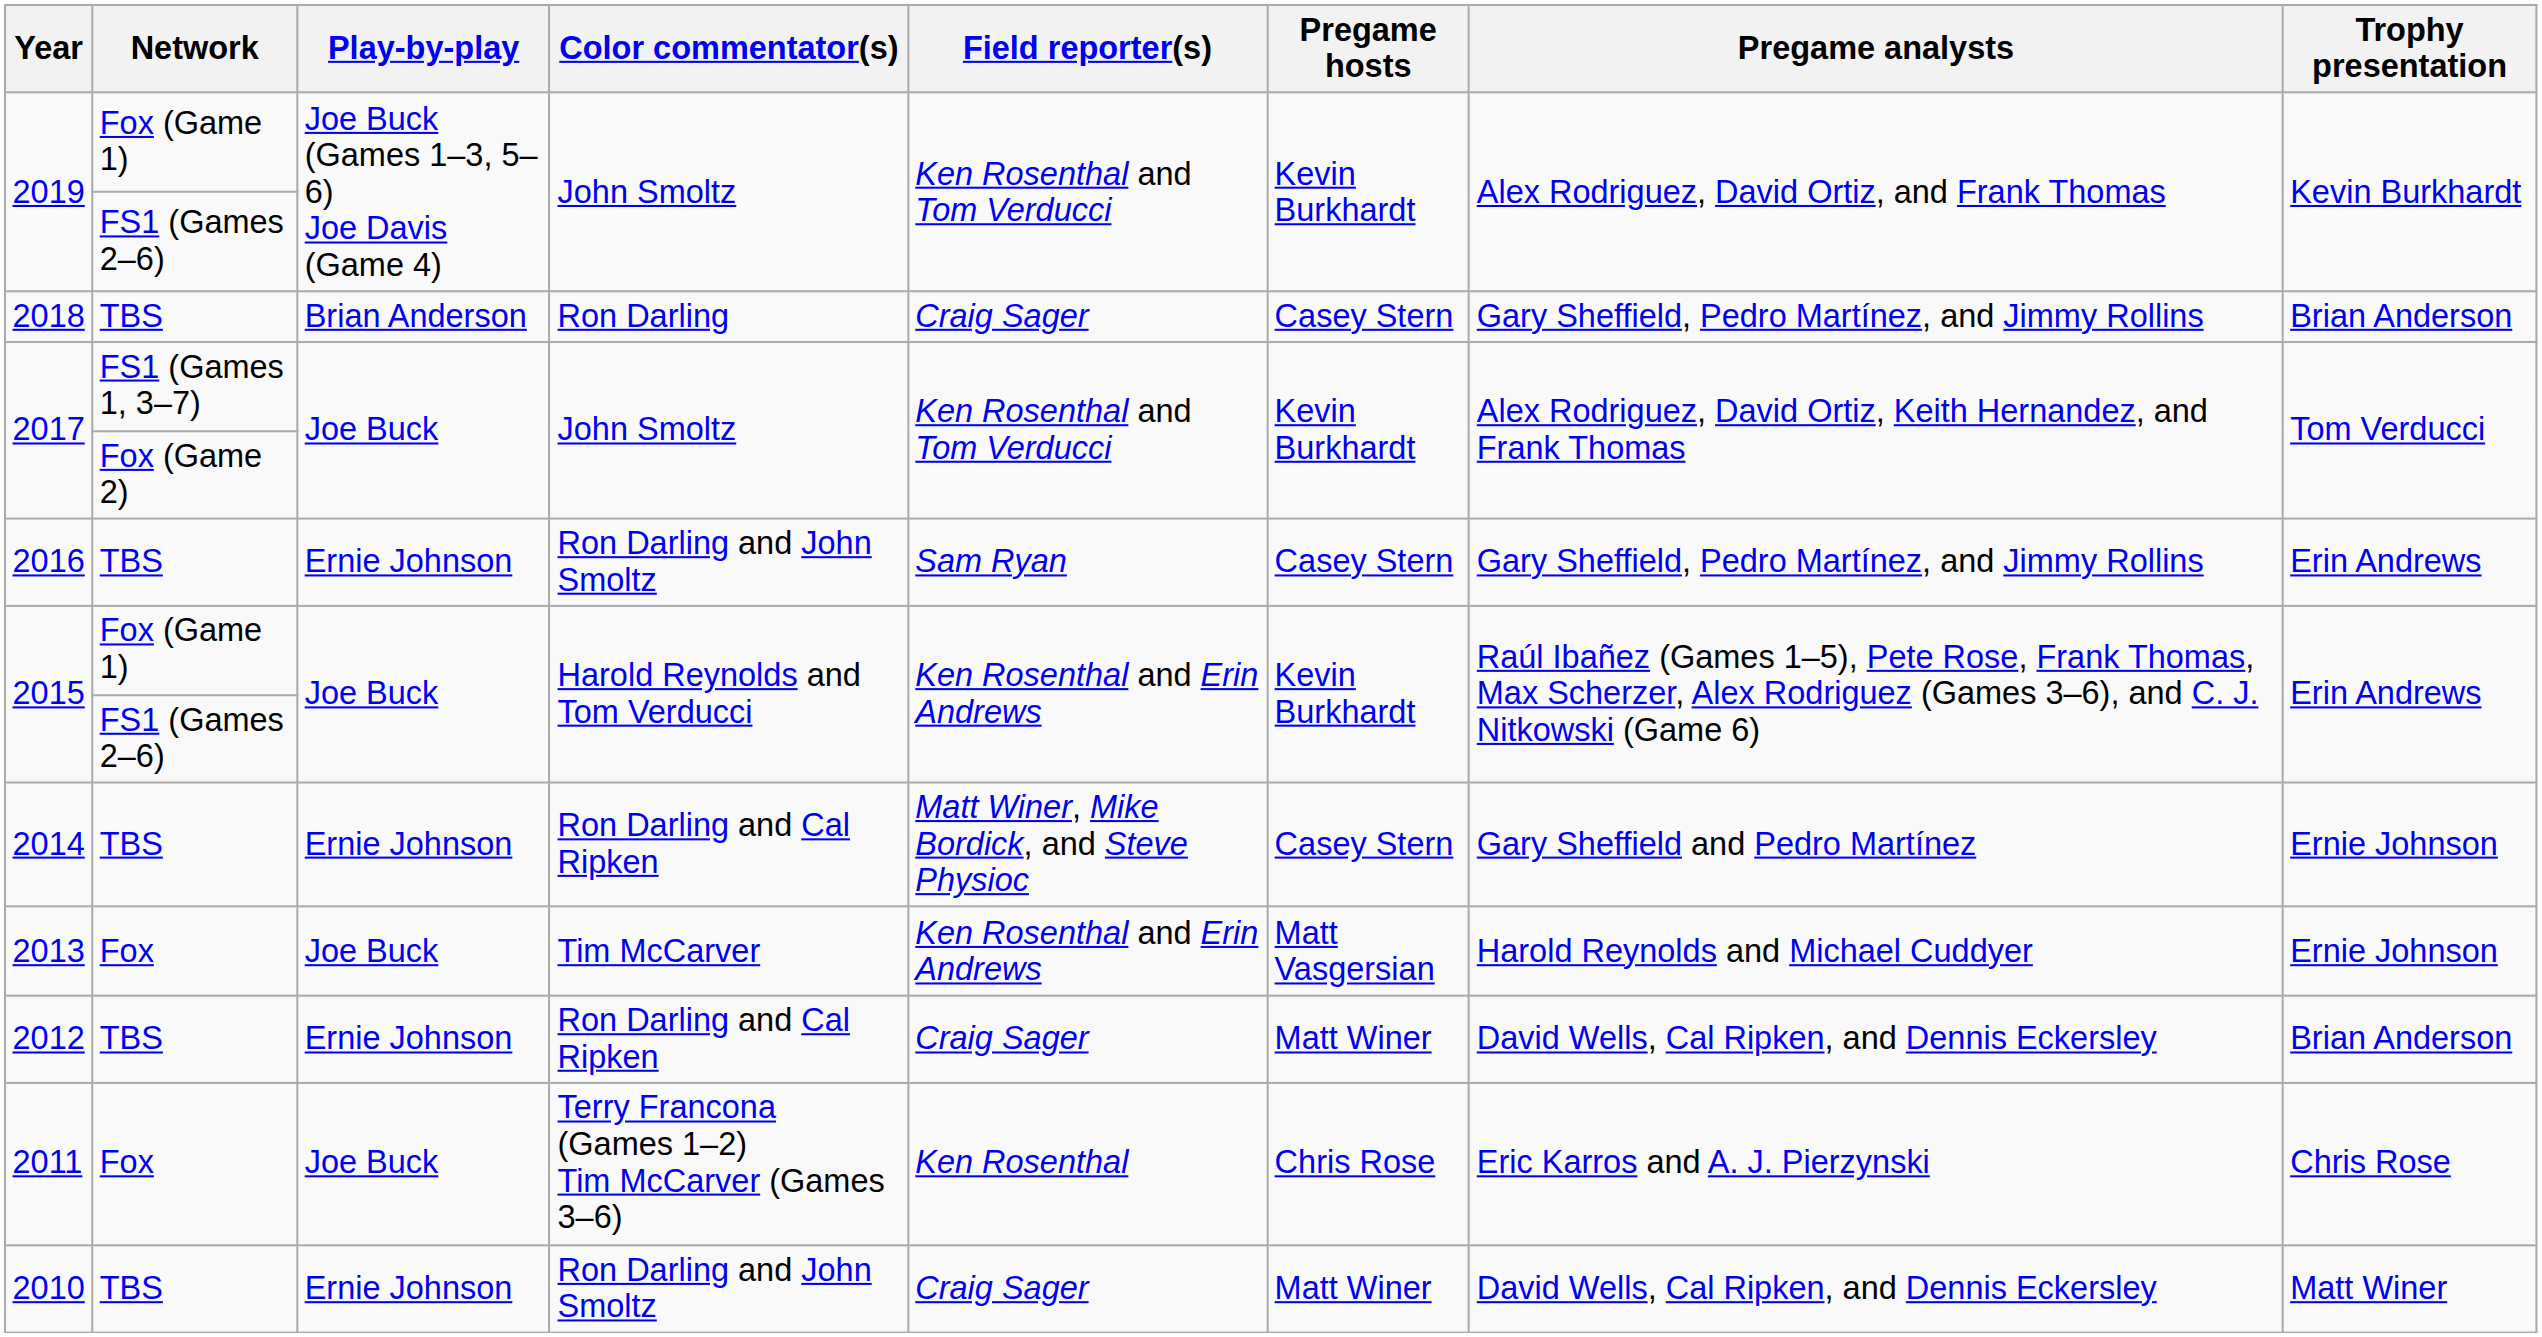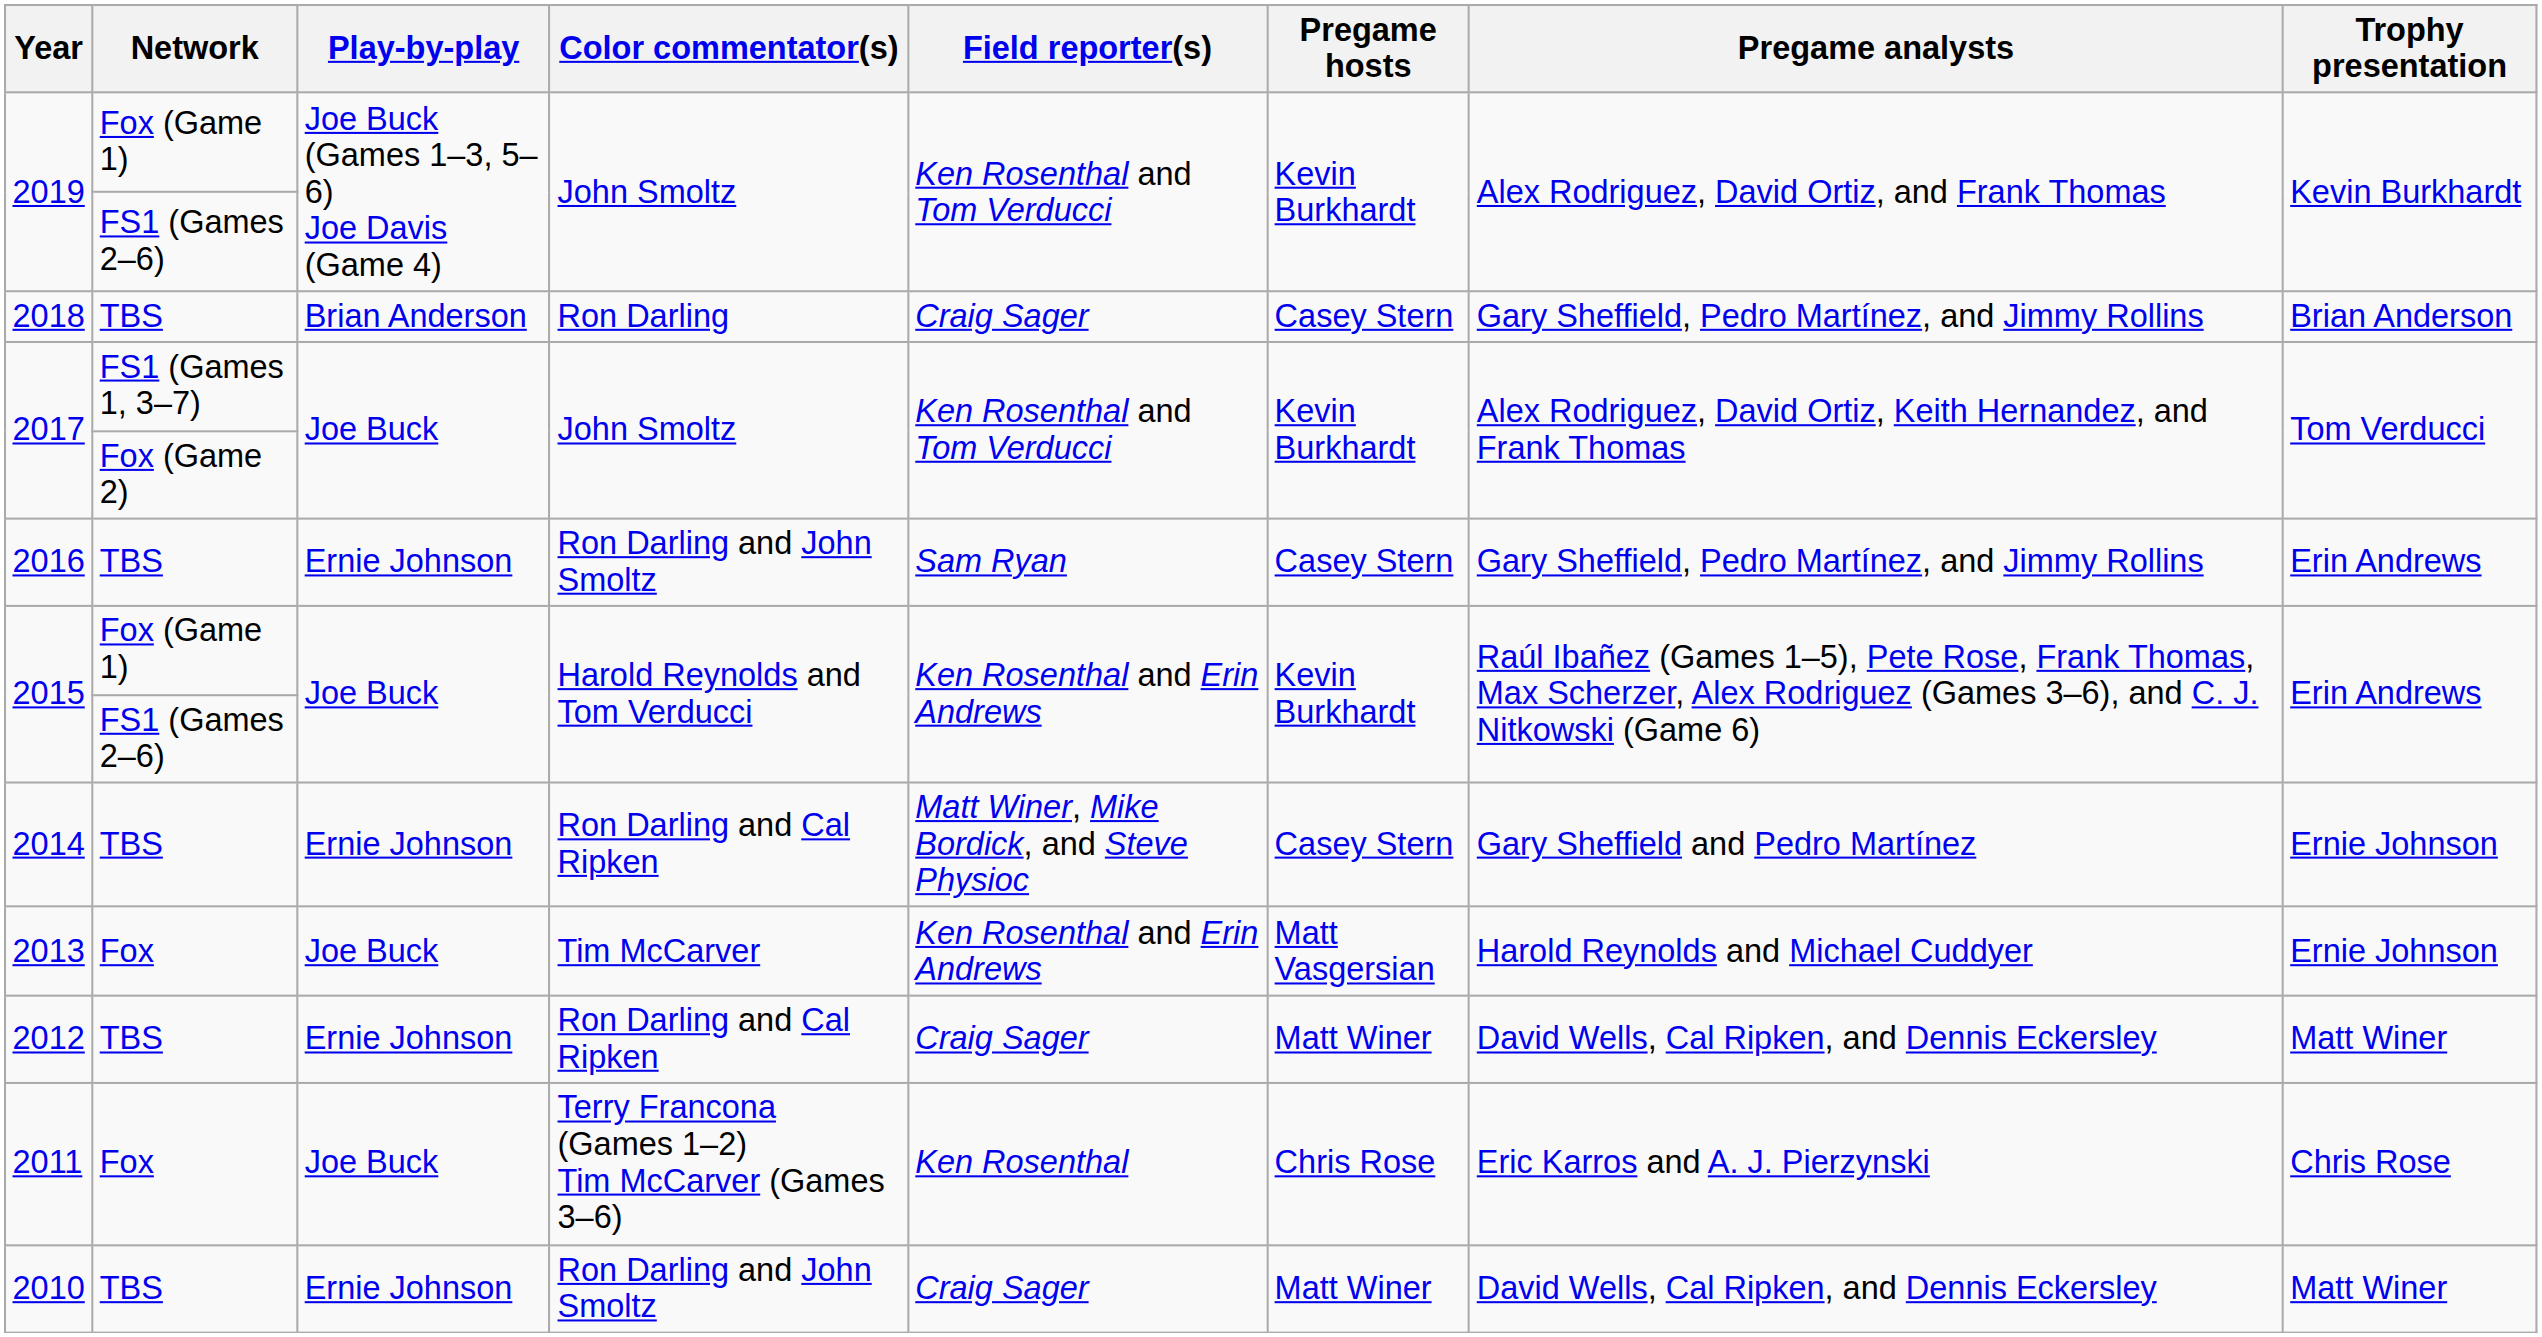2012 | Trophy presentation: Brian Anderson -> Matt Winer
